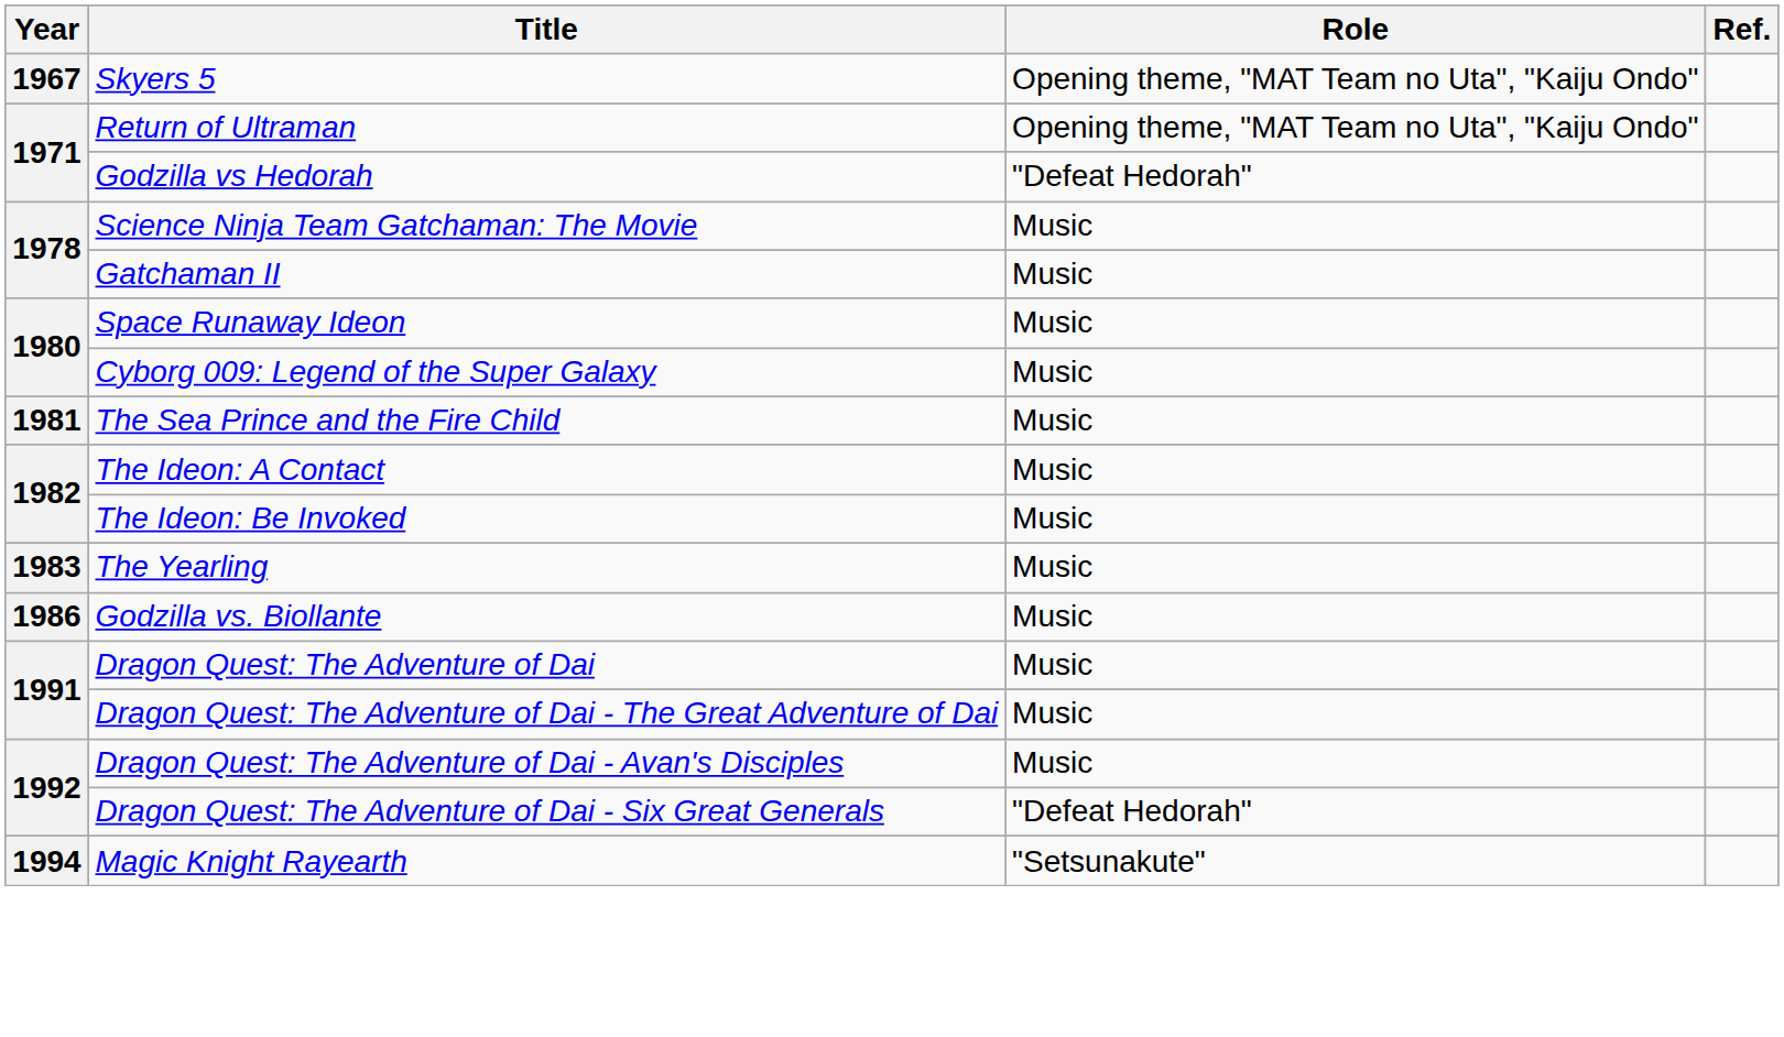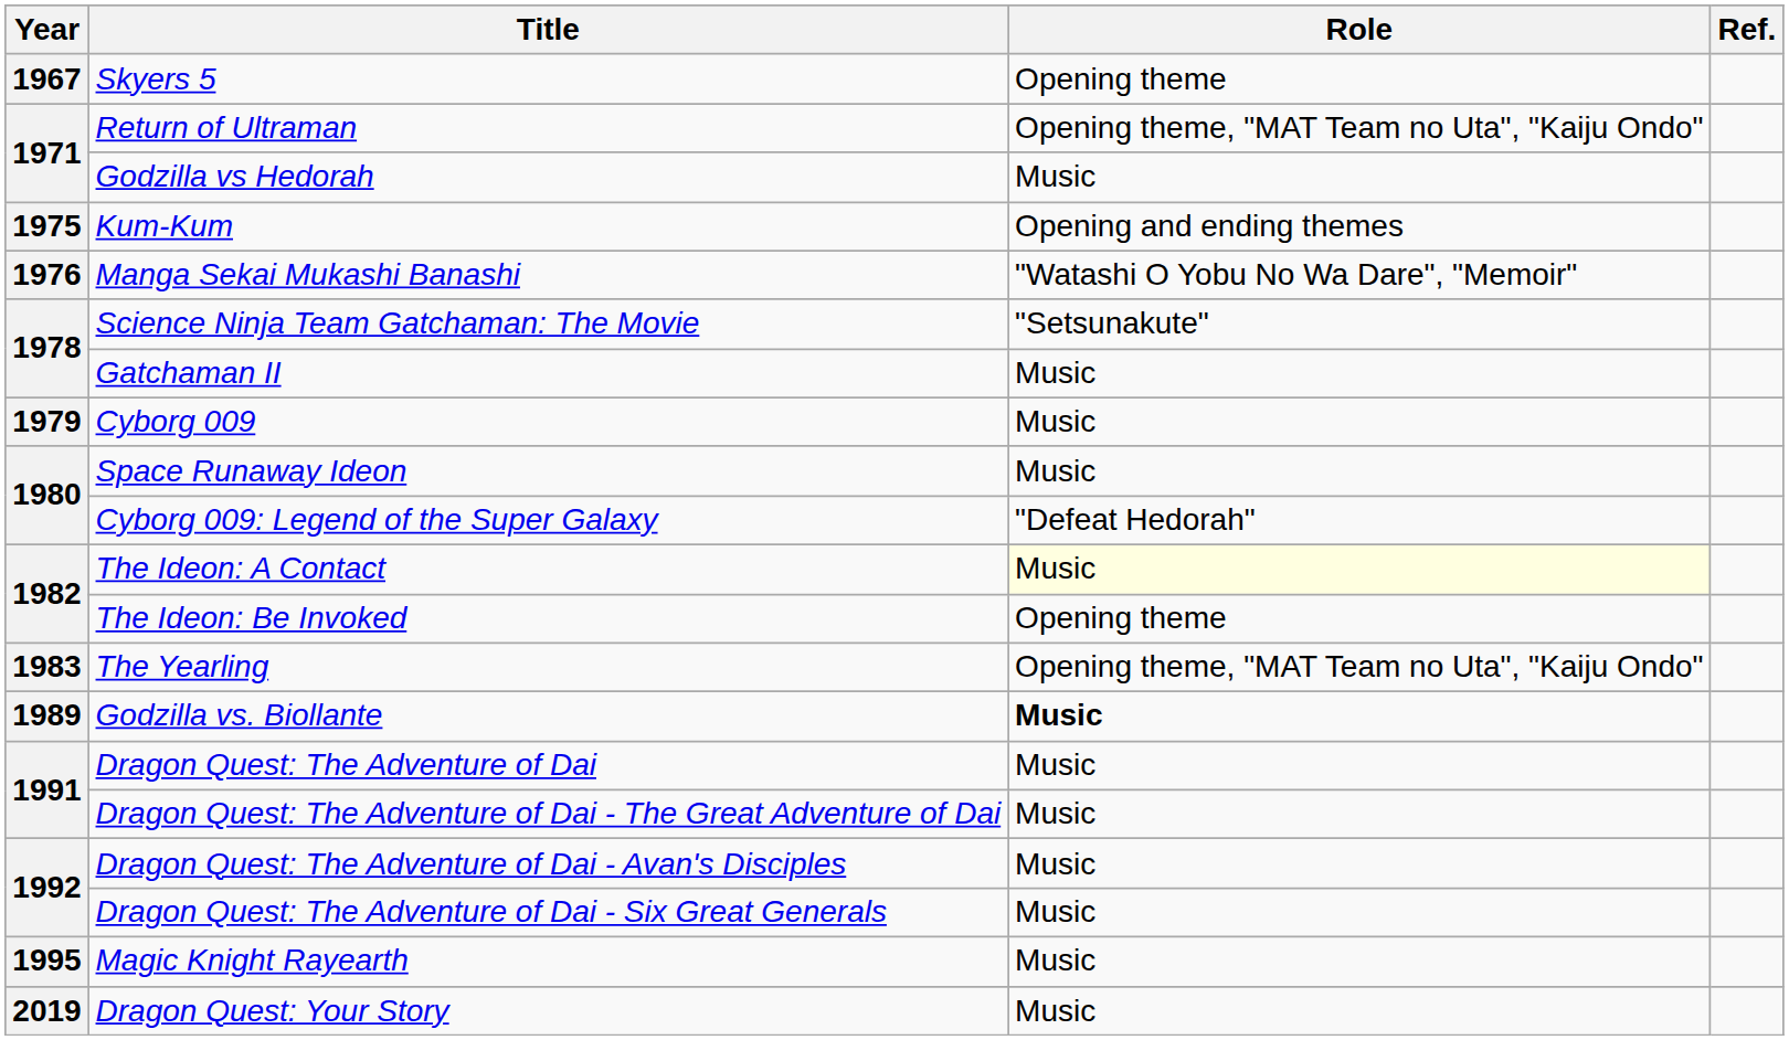Skyers 5 | Role: Opening theme, "MAT Team no Uta", "Kaiju Ondo" -> Opening theme
Godzilla vs Hedorah | Role: "Defeat Hedorah" -> Music
+ row: 1975 | Kum-Kum | Opening and ending themes
+ row: 1976 | Manga Sekai Mukashi Banashi | "Watashi O Yobu No Wa Dare", "Memoir"
Science Ninja Team Gatchaman: The Movie | Role: Music -> "Setsunakute"
+ row: 1979 | Cyborg 009 | Music
Cyborg 009: Legend of the Super Galaxy | Role: Music -> "Defeat Hedorah"
- row: 1981 | The Sea Prince and the Fire Child | Music
The Ideon: A Contact | Role: no background -> lightyellow background
The Ideon: Be Invoked | Role: Music -> Opening theme
The Yearling | Role: Music -> Opening theme, "MAT Team no Uta", "Kaiju Ondo"
Godzilla vs. Biollante | Year: 1986 -> 1989
Godzilla vs. Biollante | Role: normal -> bold
Dragon Quest: The Adventure of Dai - Six Great Generals | Role: "Defeat Hedorah" -> Music
Magic Knight Rayearth | Year: 1994 -> 1995
Magic Knight Rayearth | Role: "Setsunakute" -> Music
+ row: 2019 | Dragon Quest: Your Story | Music
